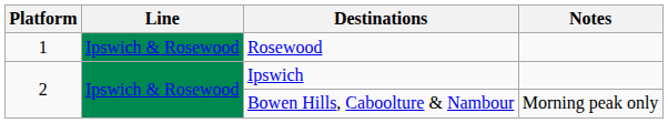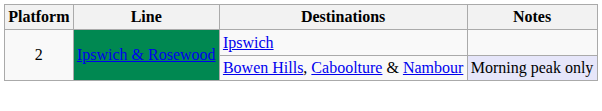- row: 1 | Ipswich & Rosewood | Rosewood
Bowen Hills, Caboolture & Nambour | Notes: no background -> lavender background
